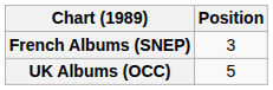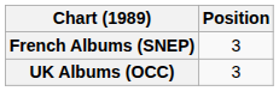UK Albums (OCC) | Position: 5 -> 3
